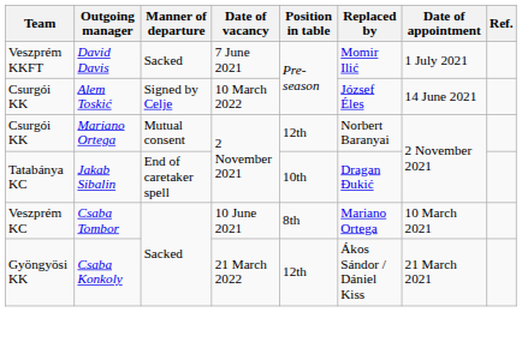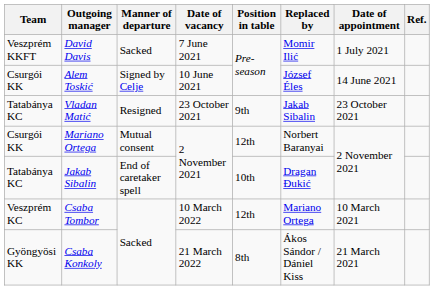Alem Toskić | Date of vacancy: 10 March 2022 -> 10 June 2021
+ row: Tatabánya KC | Vladan Matić | Resigned | 23 October 2021 | 9th | Jakab Sibalin | 23 October 2021
Csaba Tombor | Date of vacancy: 10 June 2021 -> 10 March 2022
Csaba Tombor | Position in table: 8th -> 12th
Csaba Konkoly | Position in table: 12th -> 8th
